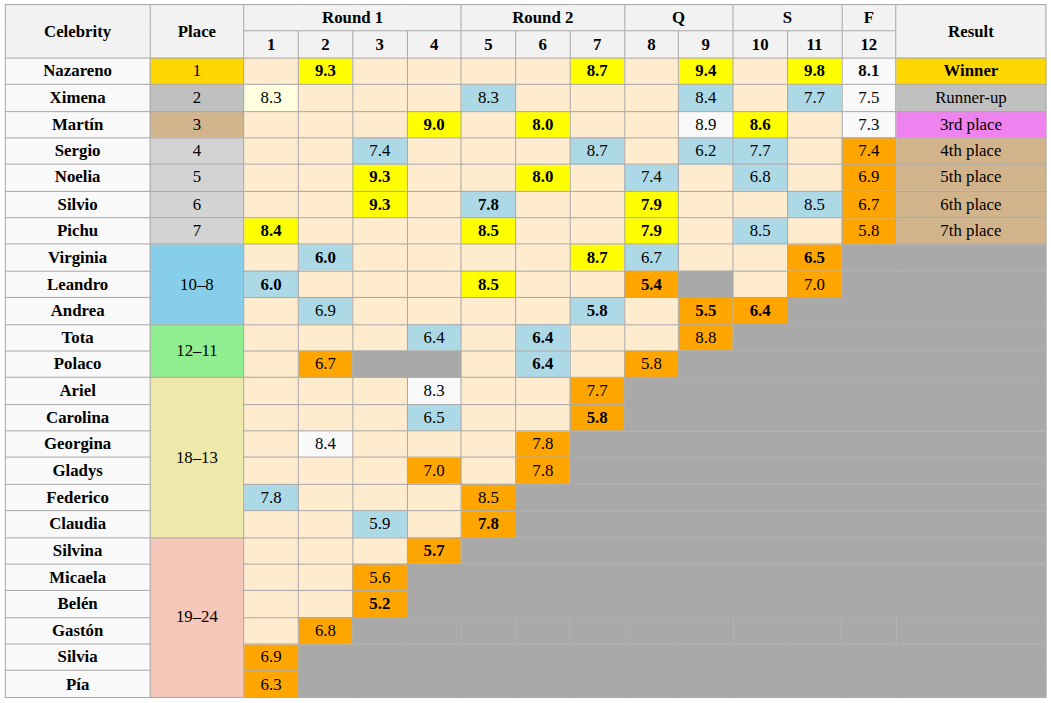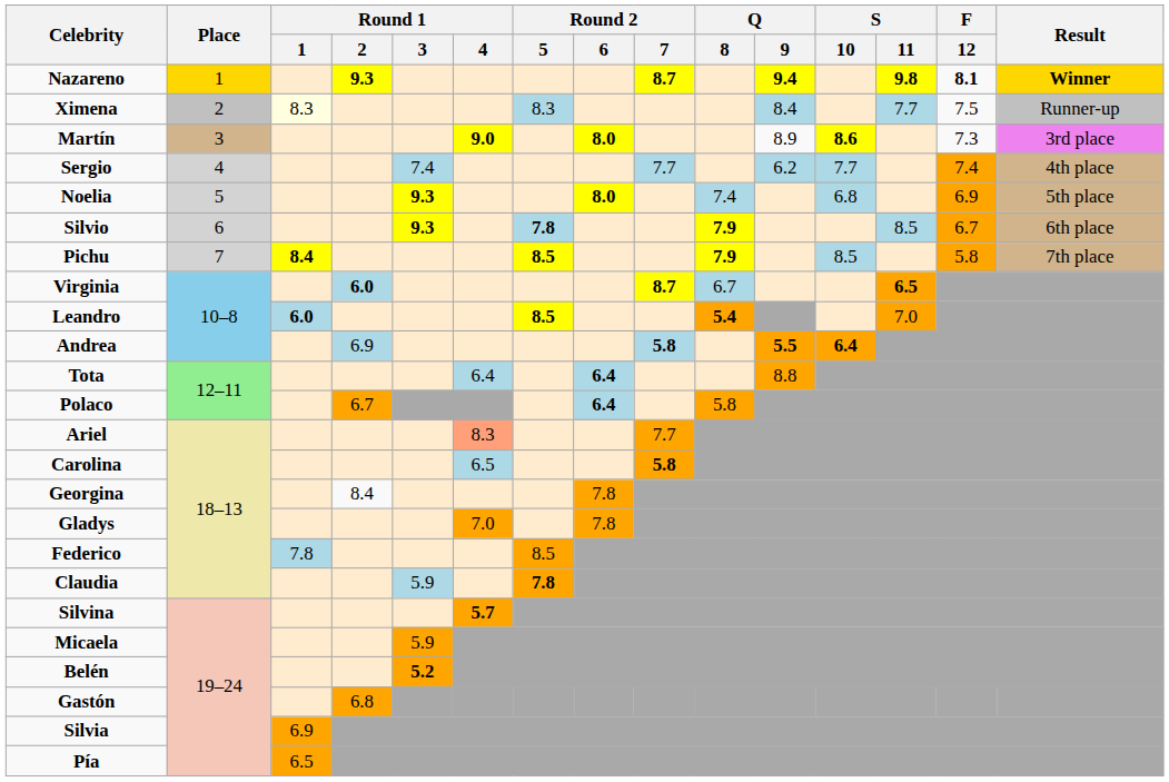Sergio | Round 2 / 7: 8.7 -> 7.7
Ariel | Round 1 / 4: no background -> lightsalmon background
Micaela | Round 1 / 3: 5.6 -> 5.9
Pía | Round 1 / 1: 6.3 -> 6.5
